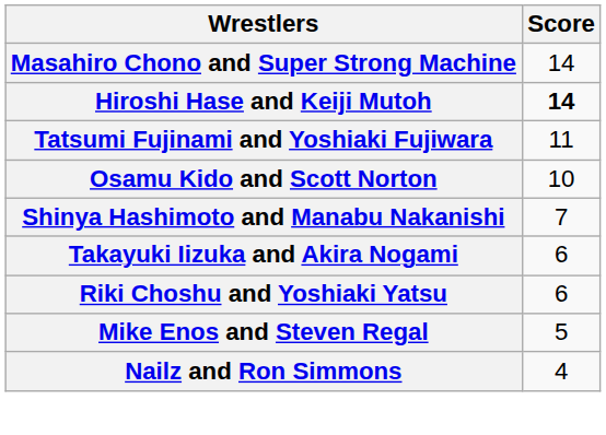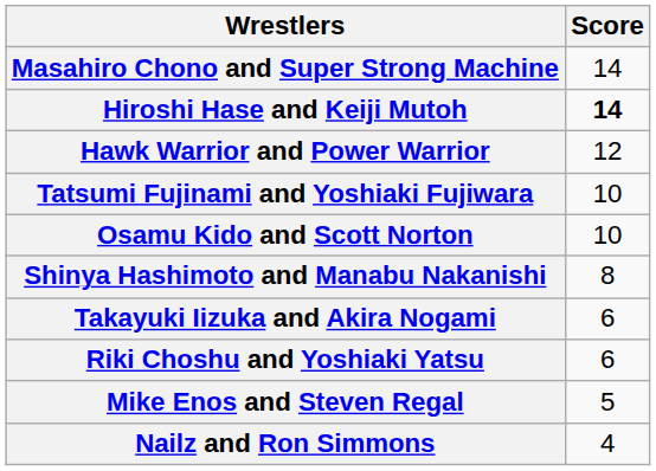+ row: Hawk Warrior and Power Warrior | 12
Tatsumi Fujinami and Yoshiaki Fujiwara | Score: 11 -> 10
Shinya Hashimoto and Manabu Nakanishi | Score: 7 -> 8
